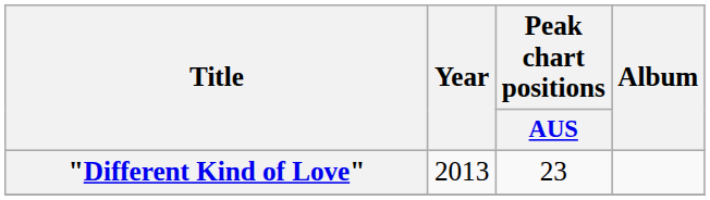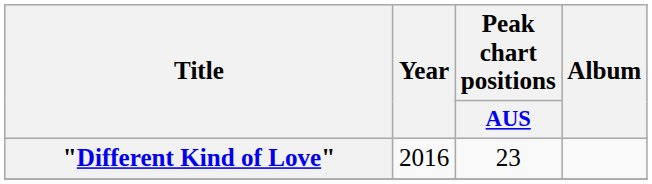"Different Kind of Love" | Year: 2013 -> 2016
